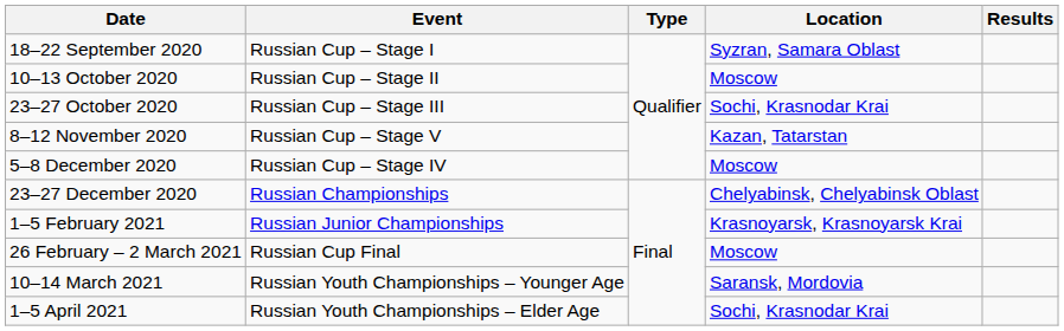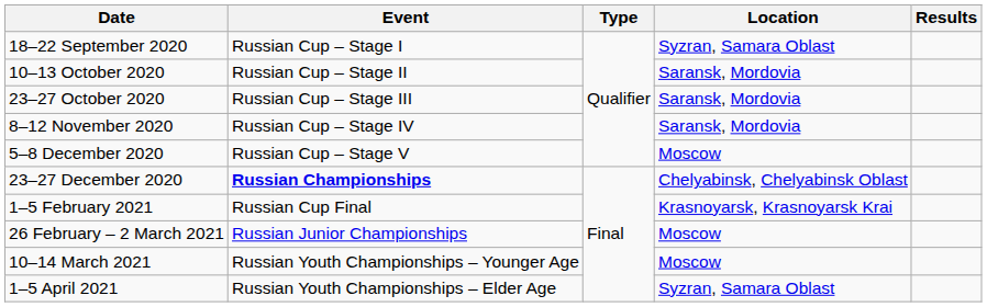10–13 October 2020 | Location: Moscow -> Saransk, Mordovia
23–27 October 2020 | Location: Sochi, Krasnodar Krai -> Saransk, Mordovia
8–12 November 2020 | Event: Russian Cup – Stage V -> Russian Cup – Stage IV
8–12 November 2020 | Location: Kazan, Tatarstan -> Saransk, Mordovia
5–8 December 2020 | Event: Russian Cup – Stage IV -> Russian Cup – Stage V
23–27 December 2020 | Event: normal -> bold
1–5 February 2021 | Event: Russian Junior Championships -> Russian Cup Final
26 February – 2 March 2021 | Event: Russian Cup Final -> Russian Junior Championships
10–14 March 2021 | Location: Saransk, Mordovia -> Moscow
1–5 April 2021 | Location: Sochi, Krasnodar Krai -> Syzran, Samara Oblast
